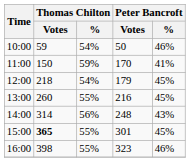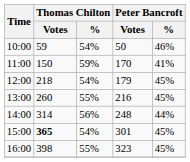14:00 | Peter Bancroft / %: 43% -> 44%
15:00 | Thomas Chilton / %: 55% -> 54%
16:00 | Peter Bancroft / %: 46% -> 45%
